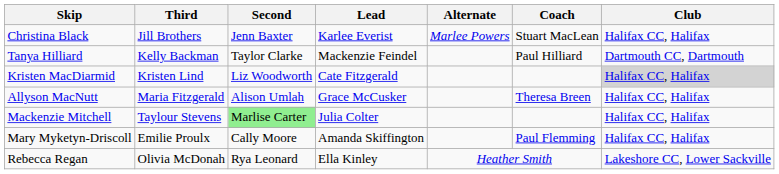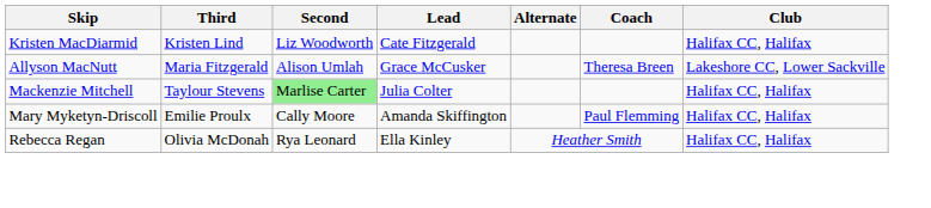- row: Christina Black | Jill Brothers | Jenn Baxter | Karlee Everist | Marlee Powers | Stuart MacLean | Halifax CC, Halifax
- row: Tanya Hilliard | Kelly Backman | Taylor Clarke | Mackenzie Feindel | Paul Hilliard | Dartmouth CC, Dartmouth
Kristen MacDiarmid | Club: lightgrey background -> no background
Allyson MacNutt | Club: Halifax CC, Halifax -> Lakeshore CC, Lower Sackville
Rebecca Regan | Club: Lakeshore CC, Lower Sackville -> Halifax CC, Halifax
